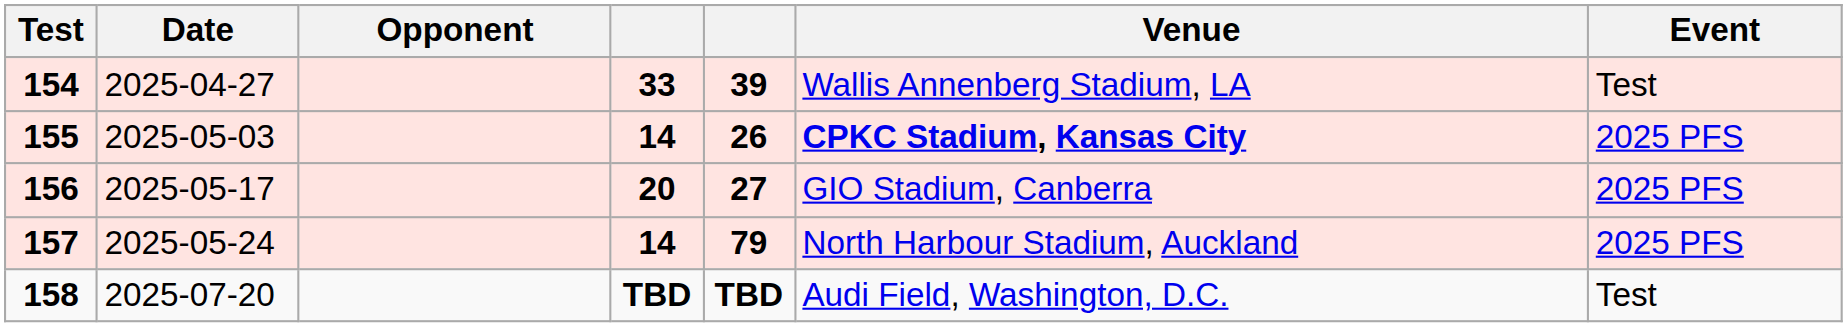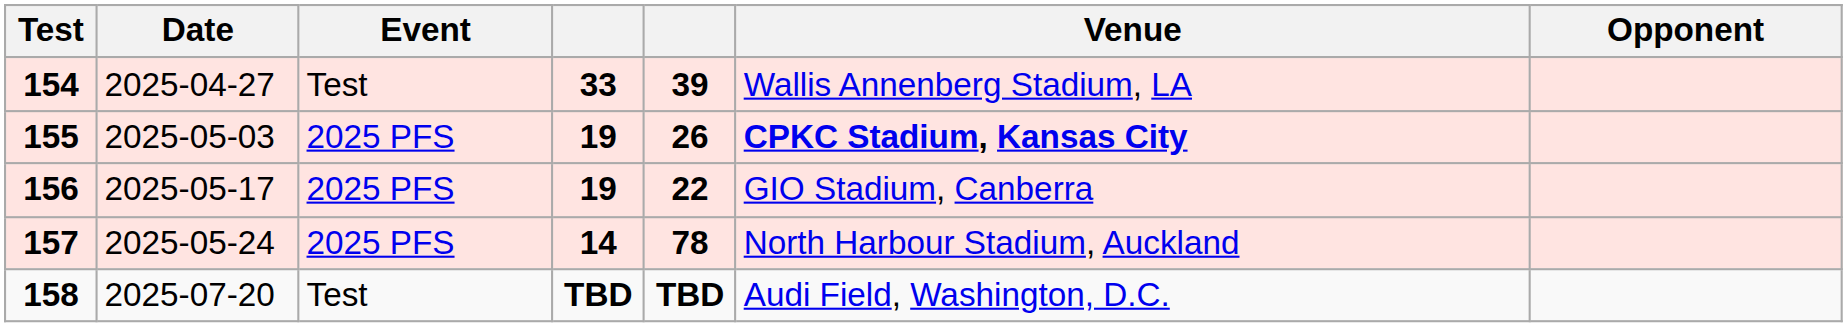columns swapped: Opponent <-> Event
155 | column 4: 14 -> 19
156 | column 4: 20 -> 19
156 | column 5: 27 -> 22
157 | column 5: 79 -> 78
